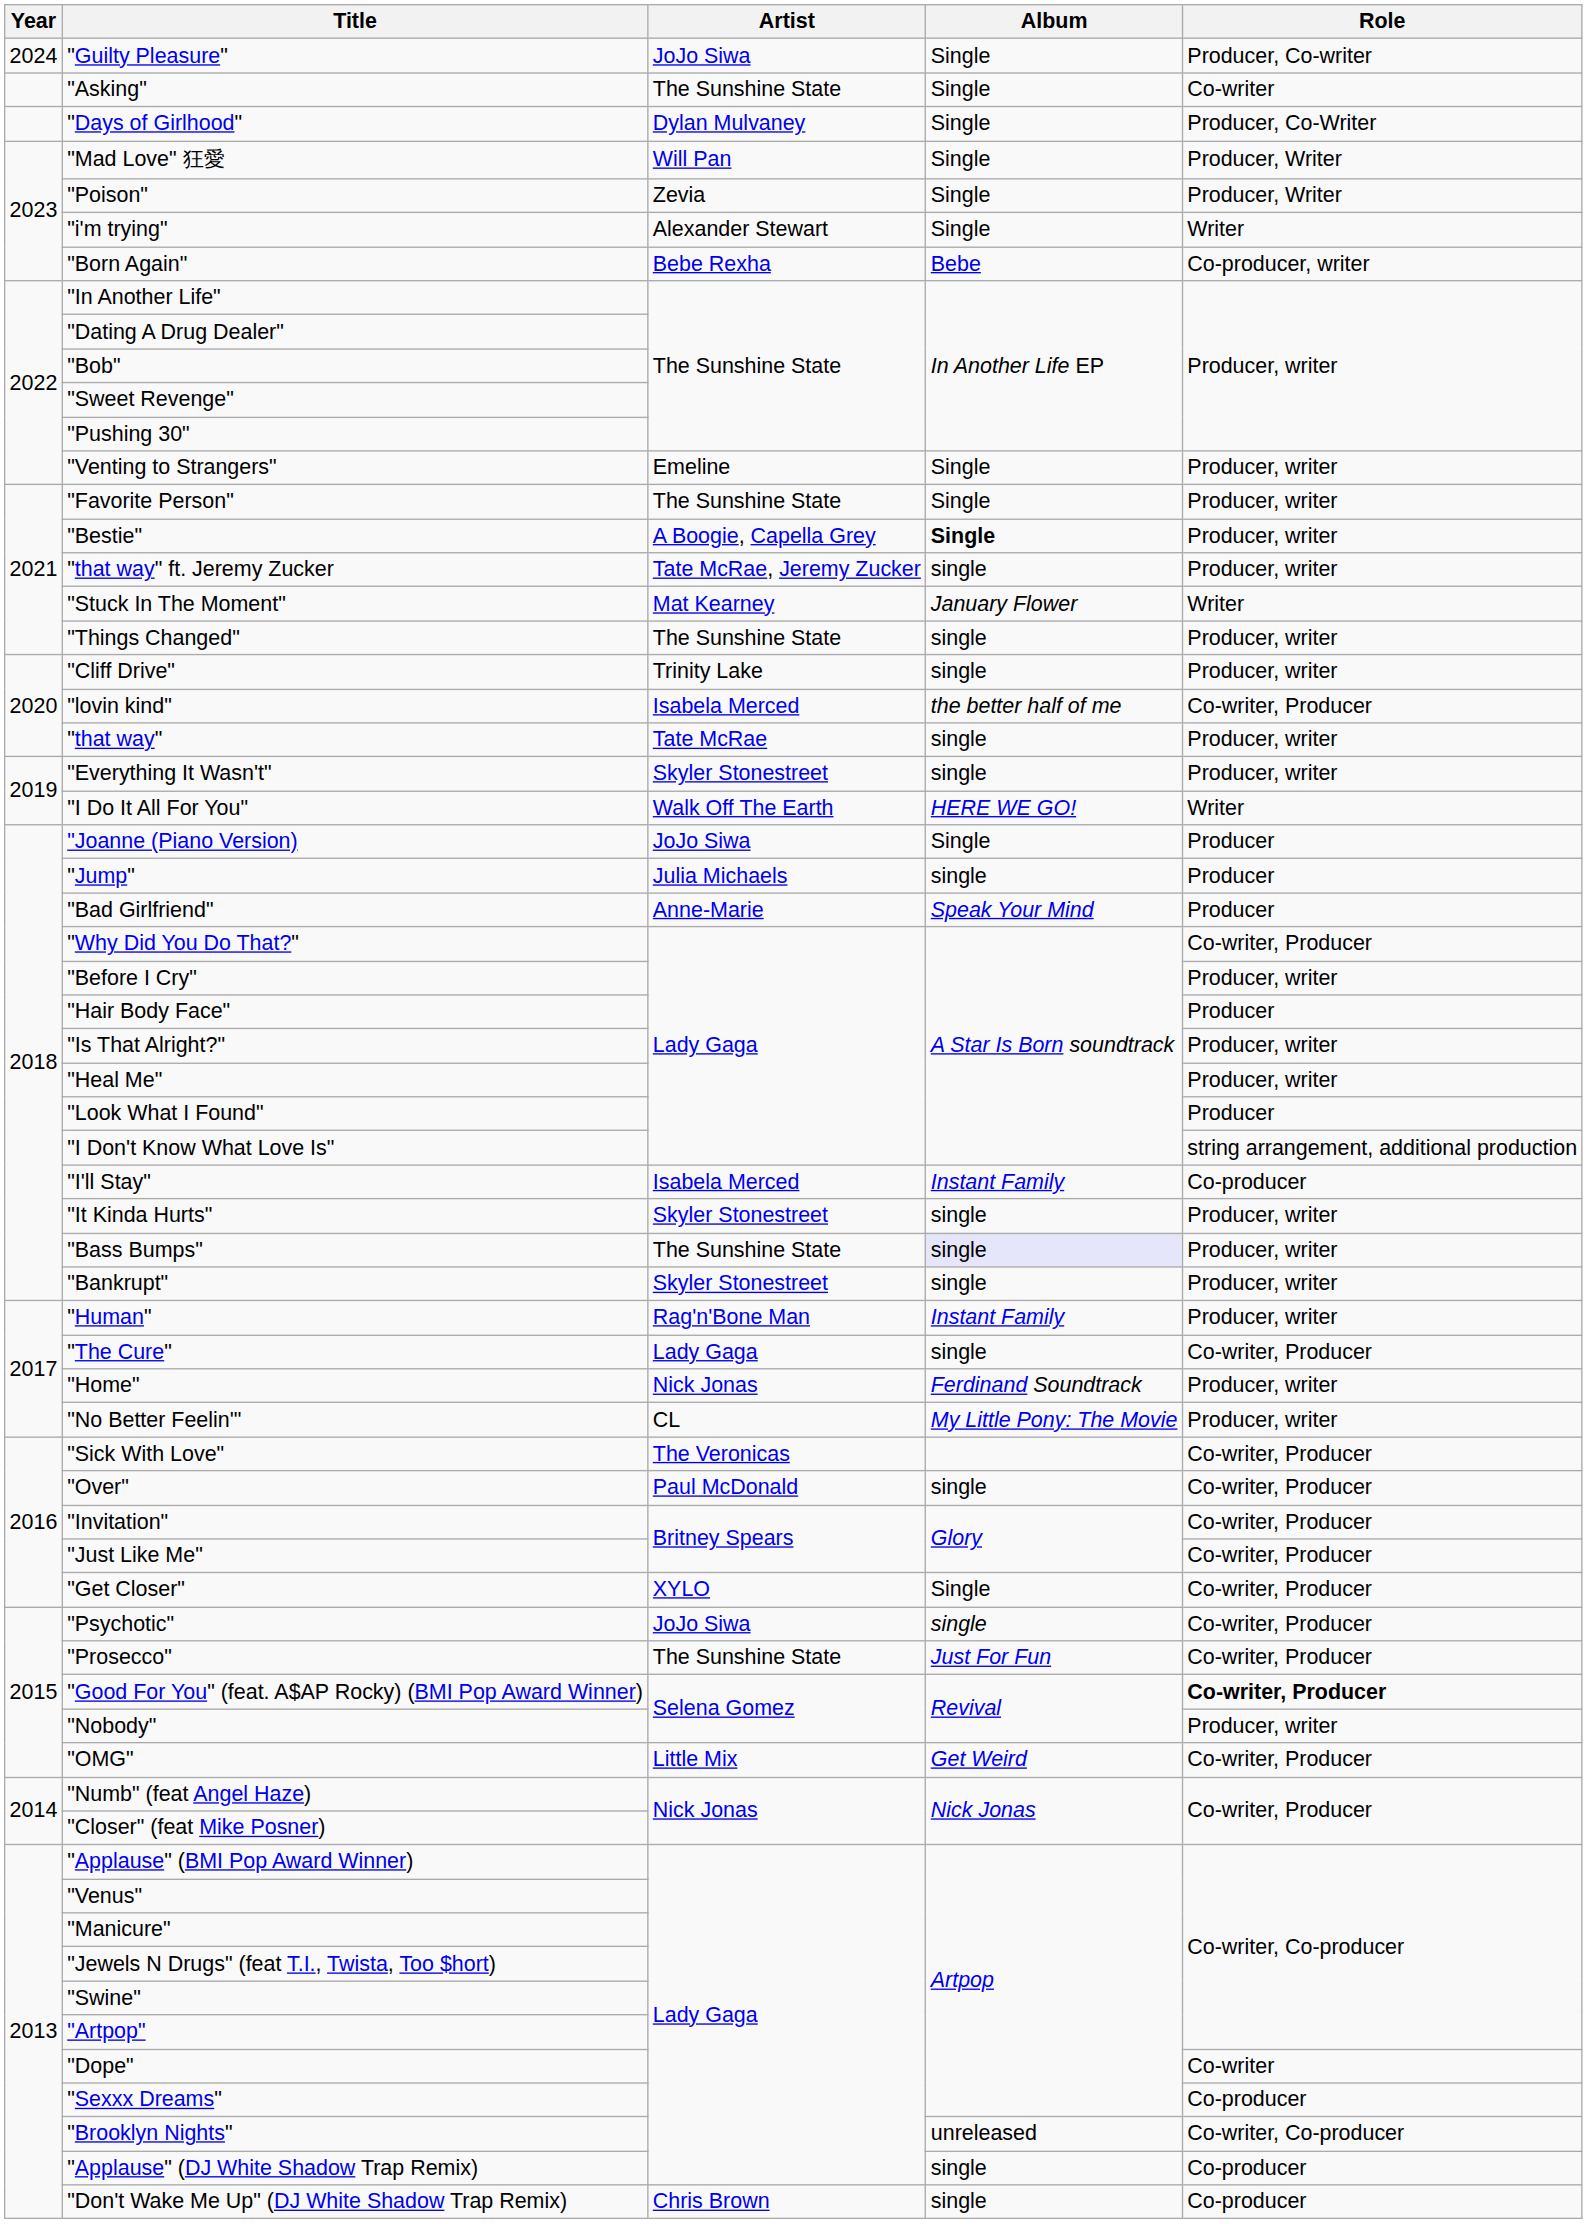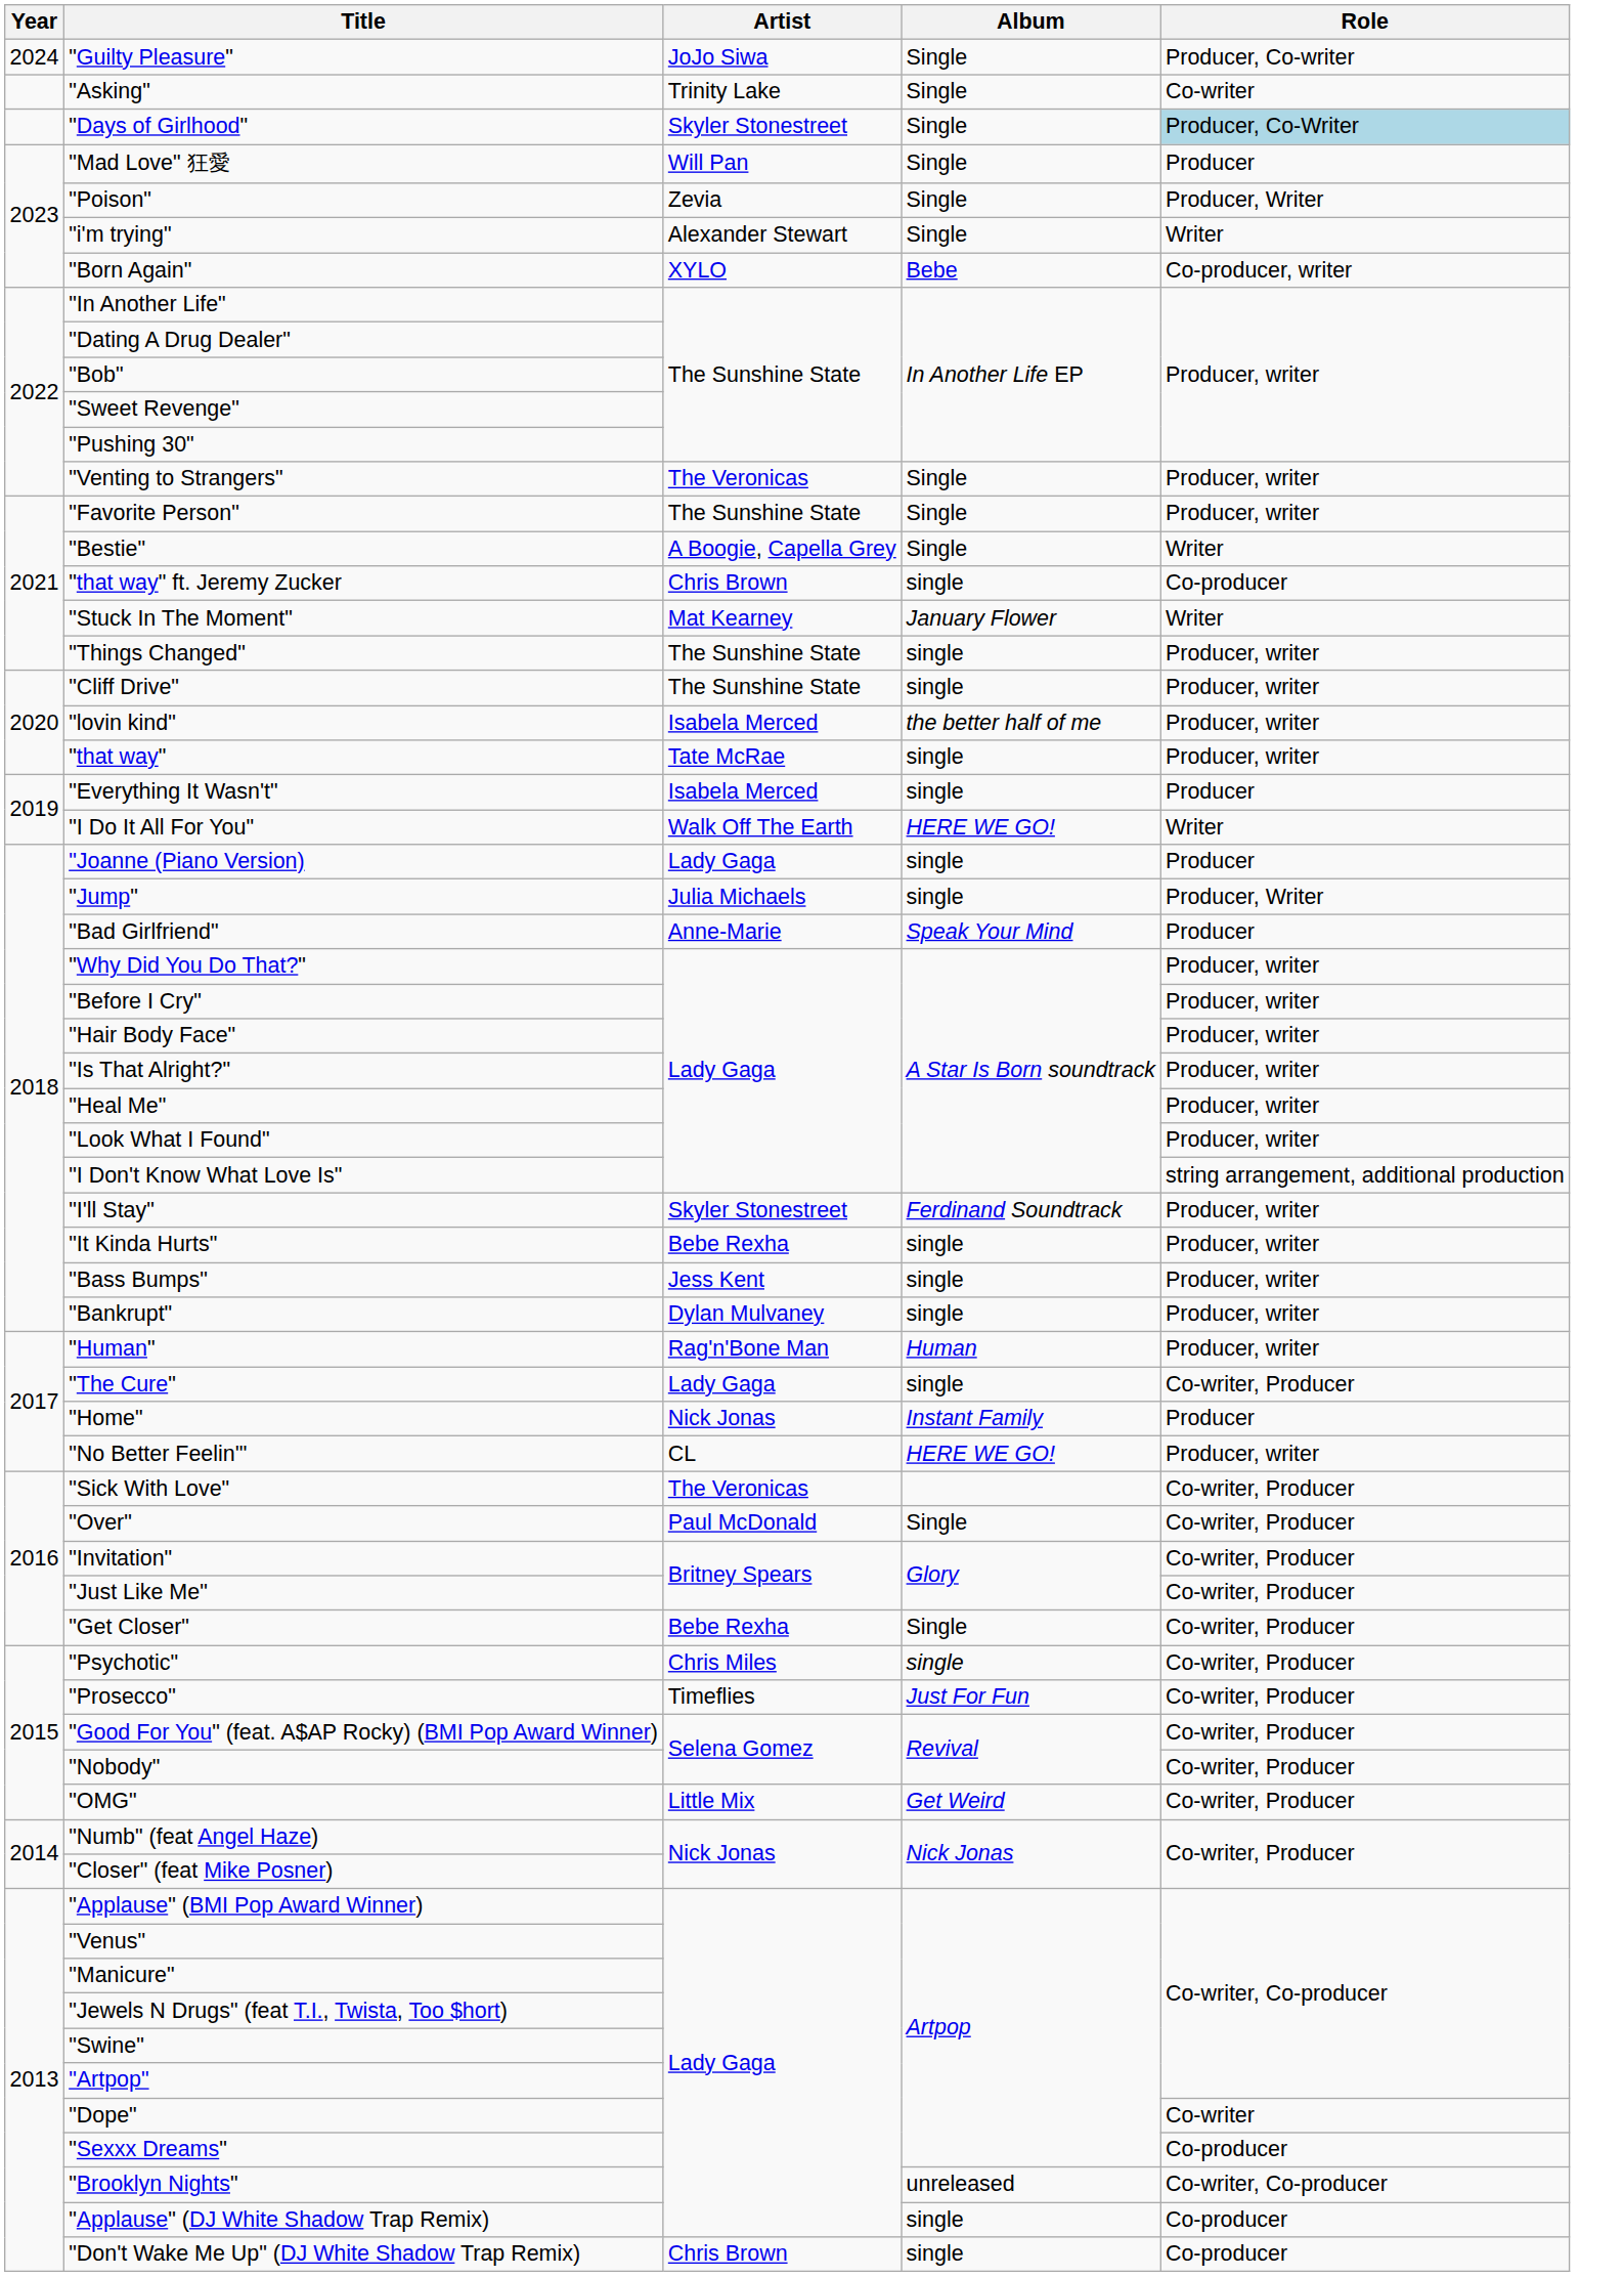"Asking" | Artist: The Sunshine State -> Trinity Lake
"Days of Girlhood" | Artist: Dylan Mulvaney -> Skyler Stonestreet
"Days of Girlhood" | Role: no background -> lightblue background
"Mad Love" 狂愛 | Role: Producer, Writer -> Producer
"Born Again" | Artist: Bebe Rexha -> XYLO
"Venting to Strangers" | Artist: Emeline -> The Veronicas
"Bestie" | Album: bold -> normal
"Bestie" | Role: Producer, writer -> Writer
"that way" ft. Jeremy Zucker | Artist: Tate McRae, Jeremy Zucker -> Chris Brown
"that way" ft. Jeremy Zucker | Role: Producer, writer -> Co-producer
"Cliff Drive" | Artist: Trinity Lake -> The Sunshine State
"lovin kind" | Role: Co-writer, Producer -> Producer, writer
"Everything It Wasn't" | Artist: Skyler Stonestreet -> Isabela Merced
"Everything It Wasn't" | Role: Producer, writer -> Producer
"Joanne (Piano Version) | Artist: JoJo Siwa -> Lady Gaga
"Joanne (Piano Version) | Album: Single -> single
"Jump" | Role: Producer -> Producer, Writer
"Why Did You Do That?" | Role: Co-writer, Producer -> Producer, writer
"Hair Body Face" | Role: Producer -> Producer, writer
"Look What I Found" | Role: Producer -> Producer, writer
"I'll Stay" | Artist: Isabela Merced -> Skyler Stonestreet
"I'll Stay" | Album: Instant Family -> Ferdinand Soundtrack
"I'll Stay" | Role: Co-producer -> Producer, writer
"It Kinda Hurts" | Artist: Skyler Stonestreet -> Bebe Rexha
"Bass Bumps" | Artist: The Sunshine State -> Jess Kent
"Bass Bumps" | Album: lavender background -> no background
"Bankrupt" | Artist: Skyler Stonestreet -> Dylan Mulvaney
"Human" | Album: Instant Family -> Human
"Home" | Album: Ferdinand Soundtrack -> Instant Family
"Home" | Role: Producer, writer -> Producer
"No Better Feelin'" | Album: My Little Pony: The Movie -> HERE WE GO!
"Over" | Album: single -> Single
"Get Closer" | Artist: XYLO -> Bebe Rexha
"Psychotic" | Artist: JoJo Siwa -> Chris Miles
"Prosecco" | Artist: The Sunshine State -> Timeflies
"Good For You" (feat. A$AP Rocky) (BMI Pop Award Winner) | Role: bold -> normal
"Nobody" | Role: Producer, writer -> Co-writer, Producer
